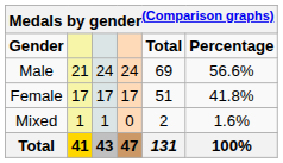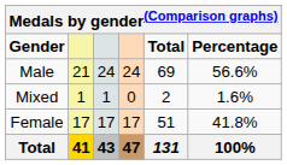rows swapped: Female <-> Mixed
